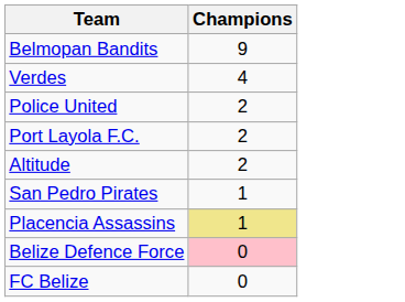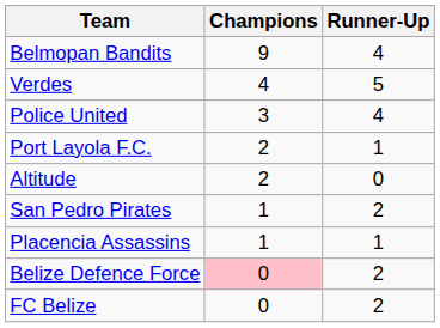+ column: Runner-Up | 4 | 5 | 4 | 1 | 0 | 2 | 1 | 2 | 2
Police United | Champions: 2 -> 3
Placencia Assassins | Champions: khaki background -> no background
